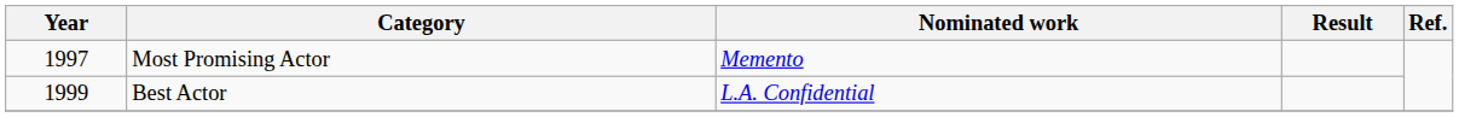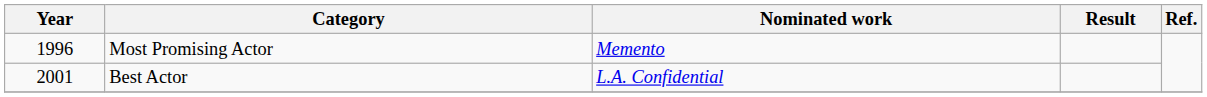Most Promising Actor | Year: 1997 -> 1996
Best Actor | Year: 1999 -> 2001
